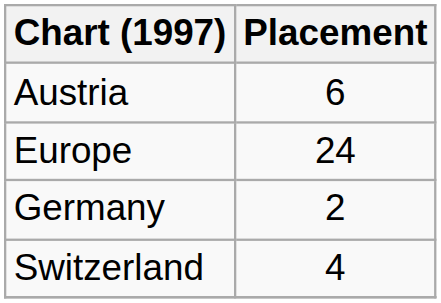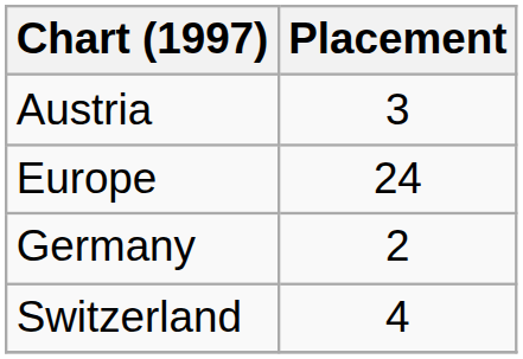Austria | Placement: 6 -> 3
